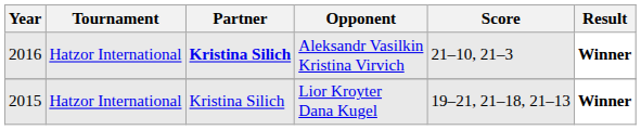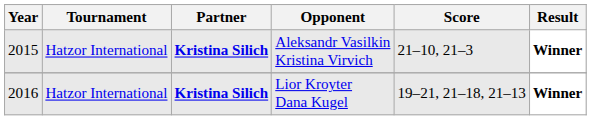Aleksandr Vasilkin Kristina Virvich | Year: 2016 -> 2015
Lior Kroyter Dana Kugel | Year: 2015 -> 2016
Lior Kroyter Dana Kugel | Partner: normal -> bold
